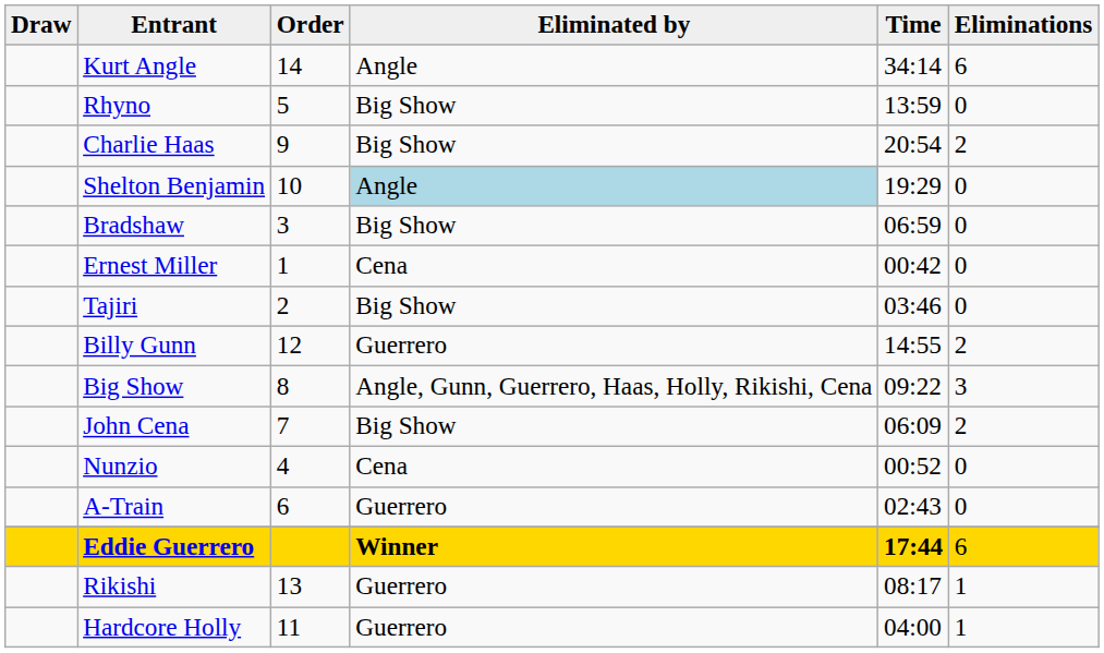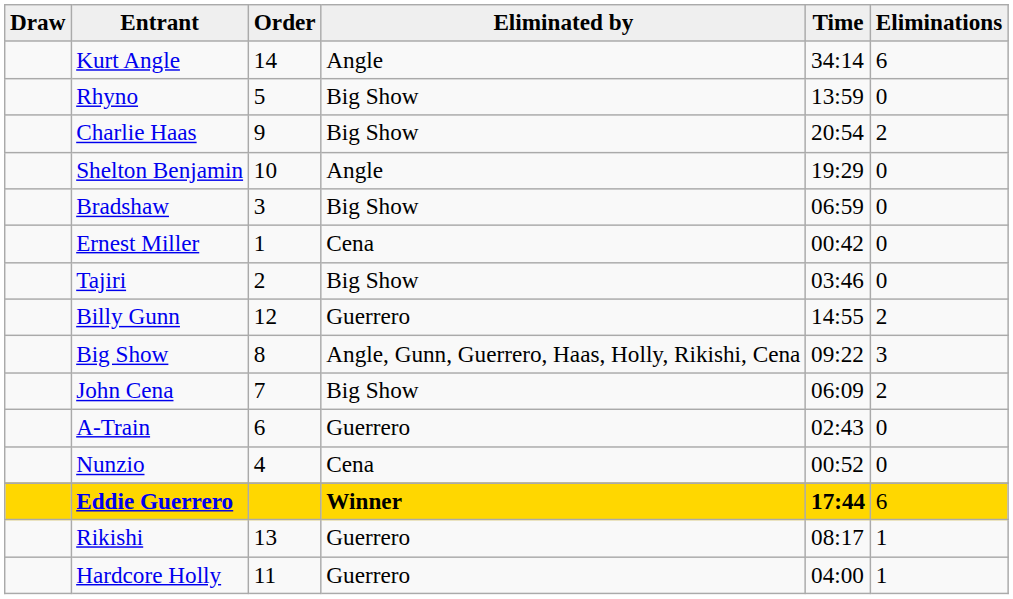Shelton Benjamin | Eliminated by: lightblue background -> no background
rows swapped: Nunzio <-> A-Train
